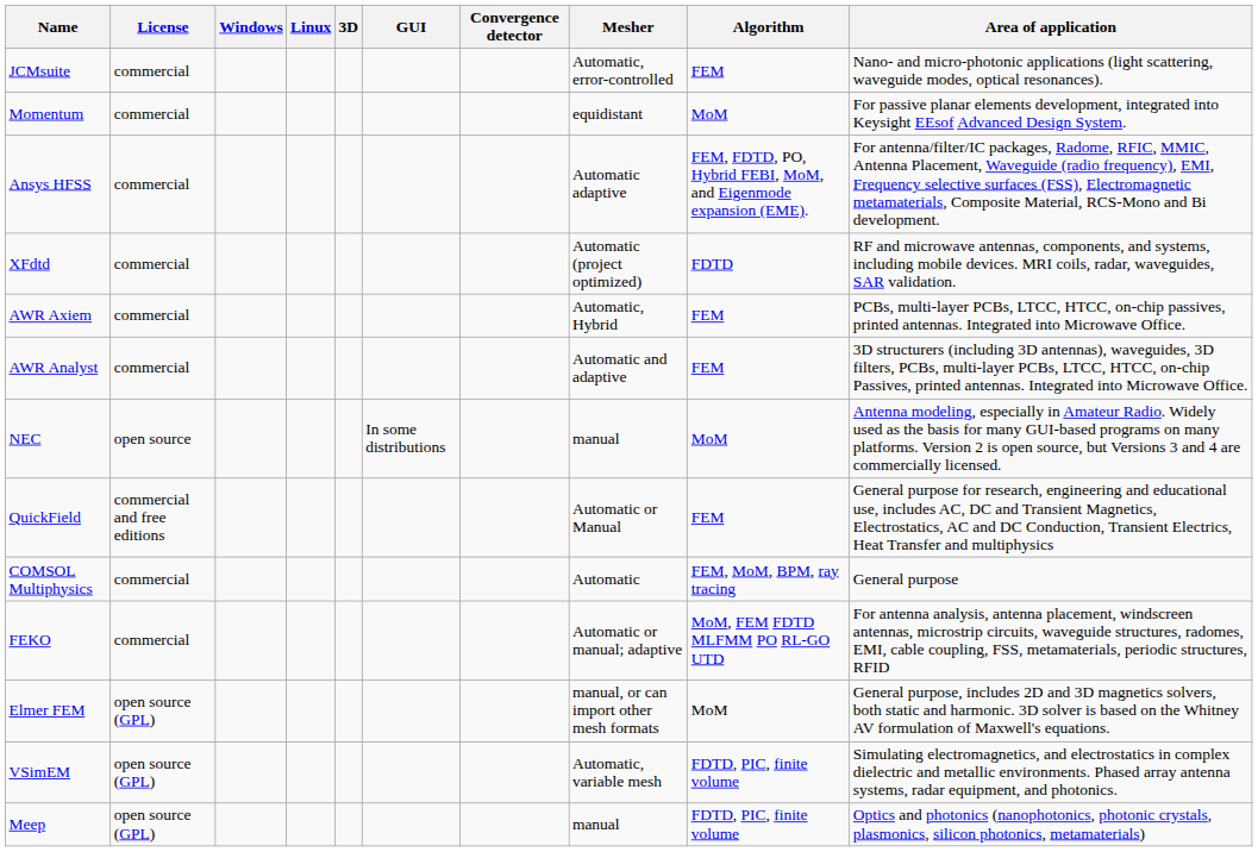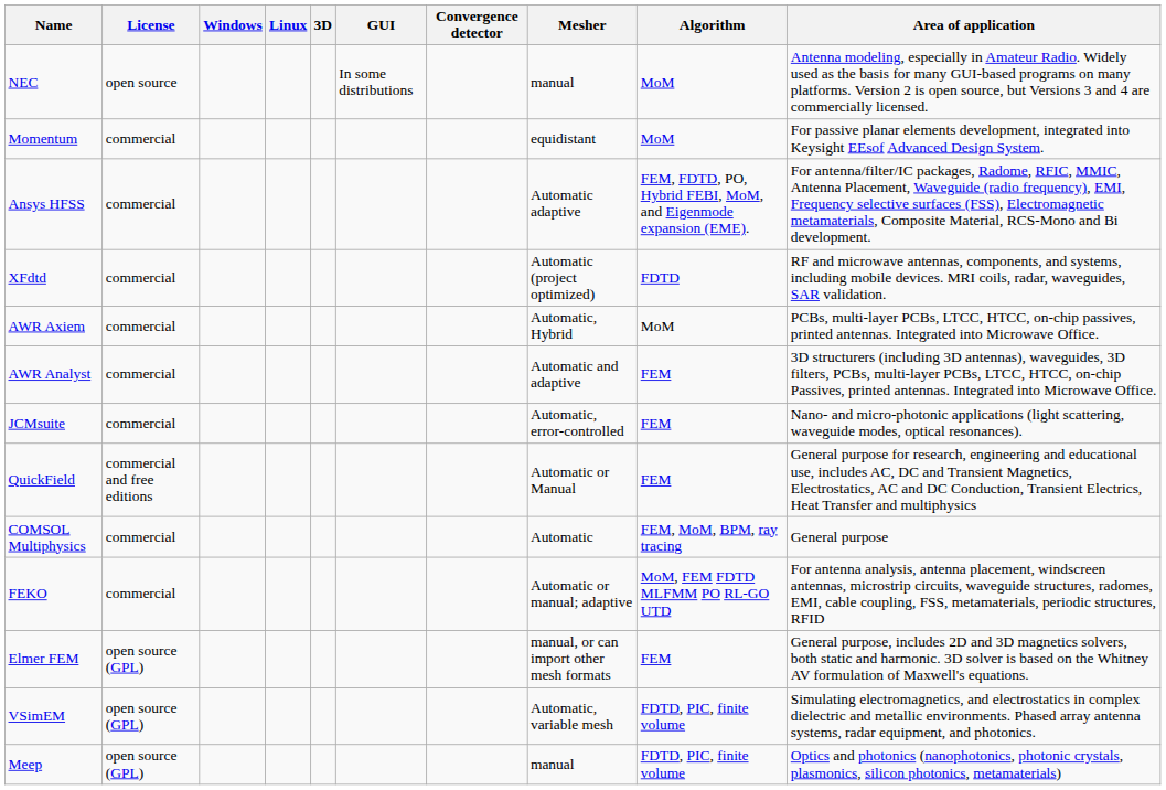rows swapped: NEC <-> JCMsuite
AWR Axiem | Algorithm: FEM -> MoM
Elmer FEM | Algorithm: MoM -> FEM
